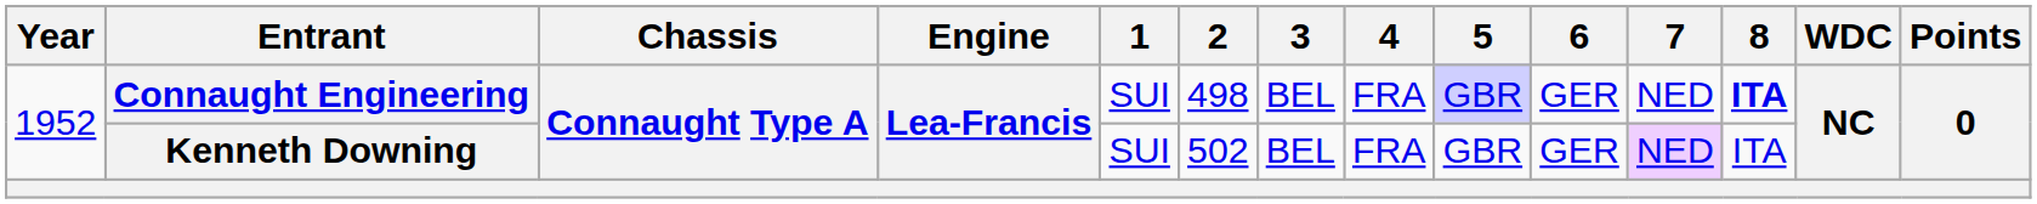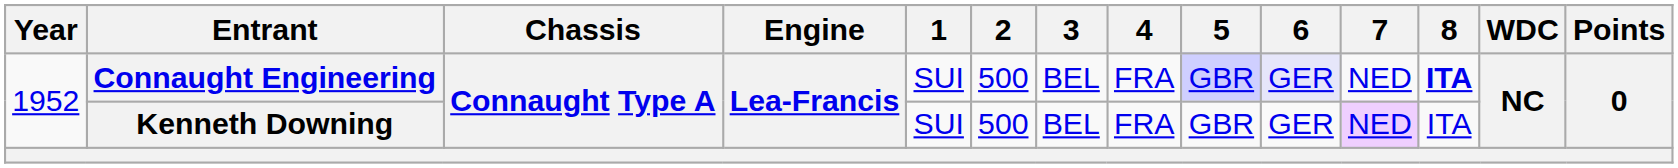Connaught Engineering | 2: 498 -> 500
Connaught Engineering | 6: no background -> lavender background
Kenneth Downing | 2: 502 -> 500
